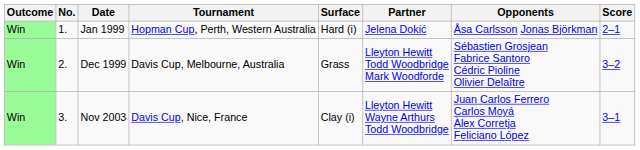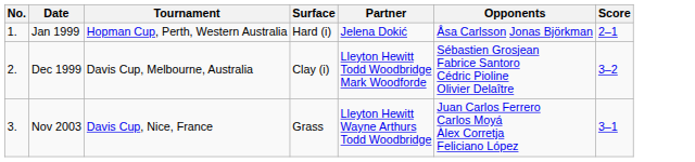- column: Outcome | Win | Win | Win
Dec 1999 | Surface: Grass -> Clay (i)
Nov 2003 | Surface: Clay (i) -> Grass
